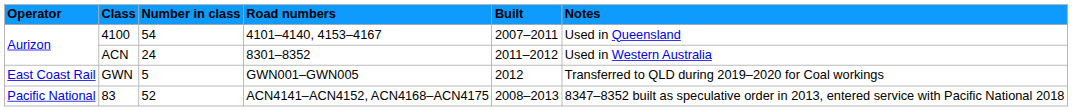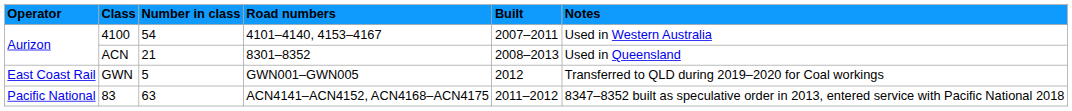4100 | Notes: Used in Queensland -> Used in Western Australia
ACN | Number in class: 24 -> 21
ACN | Built: 2011–2012 -> 2008–2013
ACN | Notes: Used in Western Australia -> Used in Queensland
83 | Number in class: 52 -> 63
83 | Built: 2008–2013 -> 2011–2012
